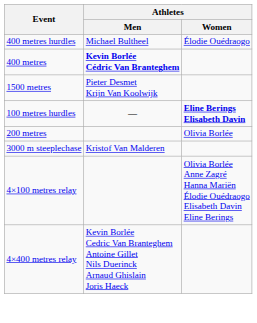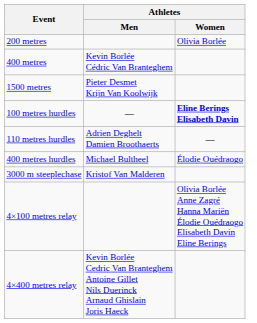rows swapped: 200 metres <-> 400 metres hurdles
400 metres | Athletes / Men: bold -> normal
+ row: 110 metres hurdles | Adrien Deghelt Damien Broothaerts | —
